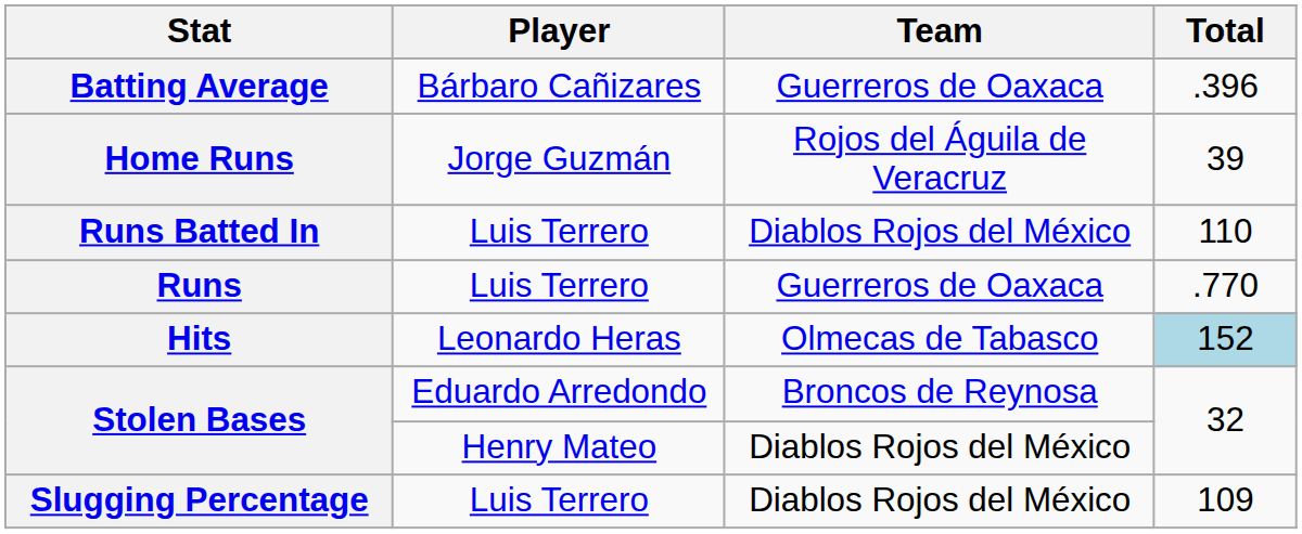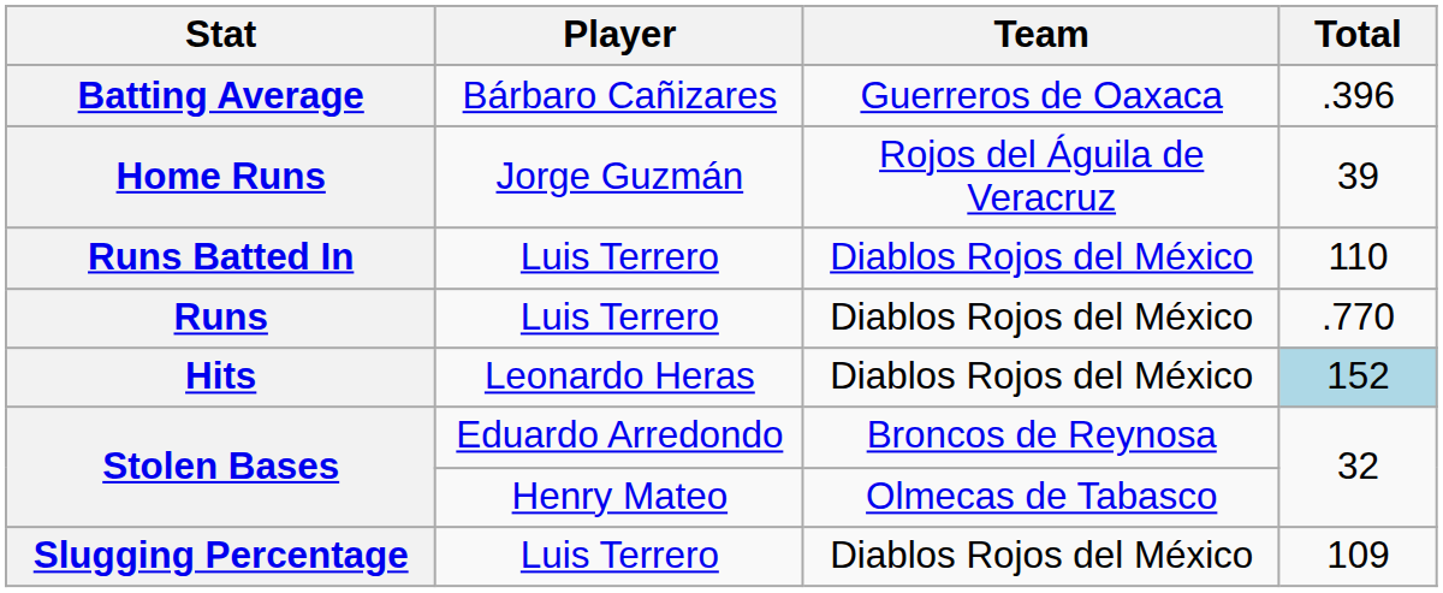Runs | Team: Guerreros de Oaxaca -> Diablos Rojos del México
Hits | Team: Olmecas de Tabasco -> Diablos Rojos del México
Stolen Bases / Henry Mateo | Team: Diablos Rojos del México -> Olmecas de Tabasco
